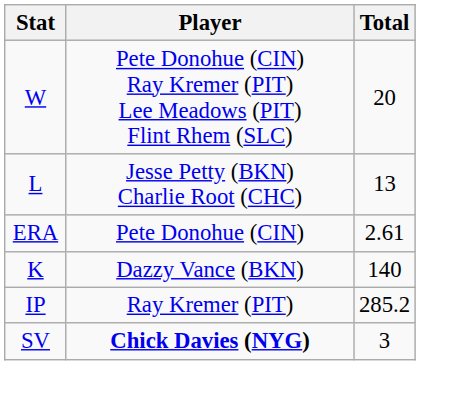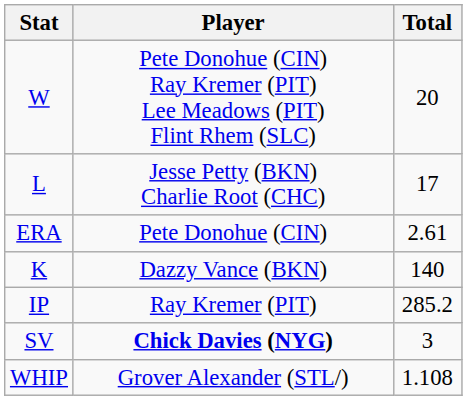L | Total: 13 -> 17
+ row: WHIP | Grover Alexander (STL/) | 1.108
